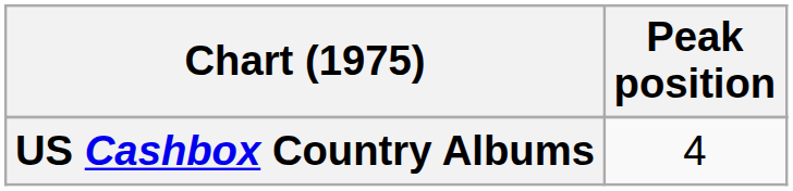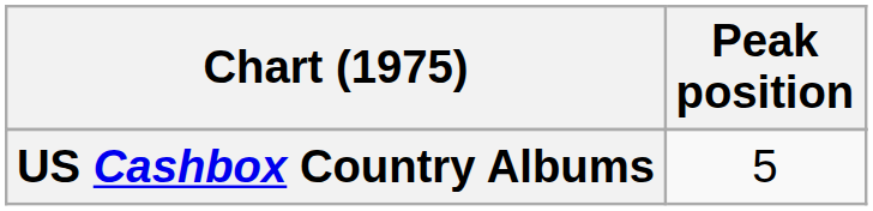US Cashbox Country Albums | Peak position: 4 -> 5
